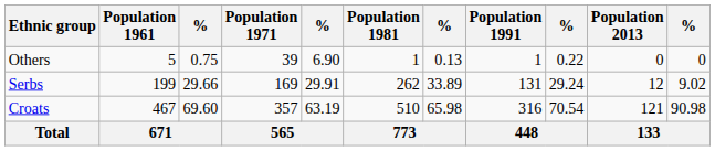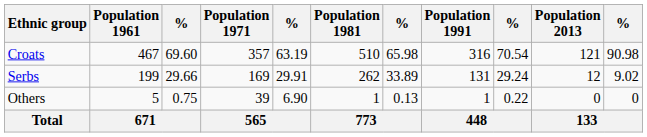rows swapped: Croats <-> Others
